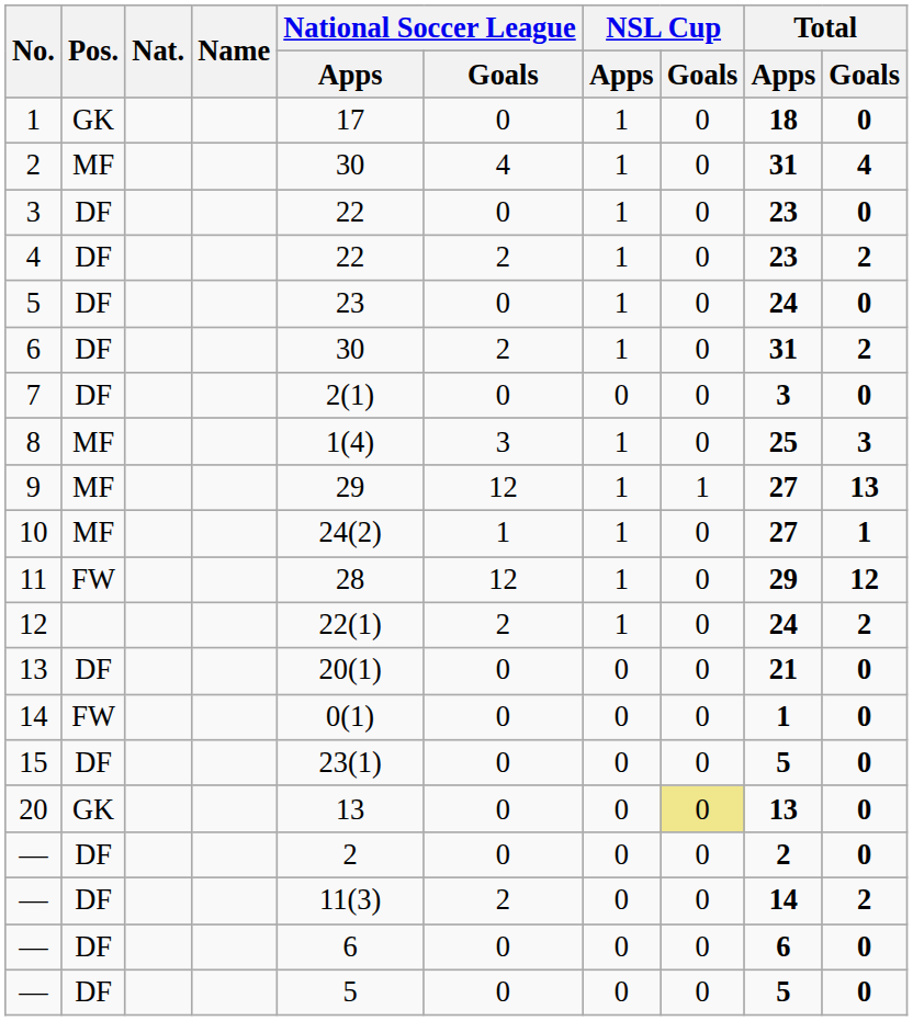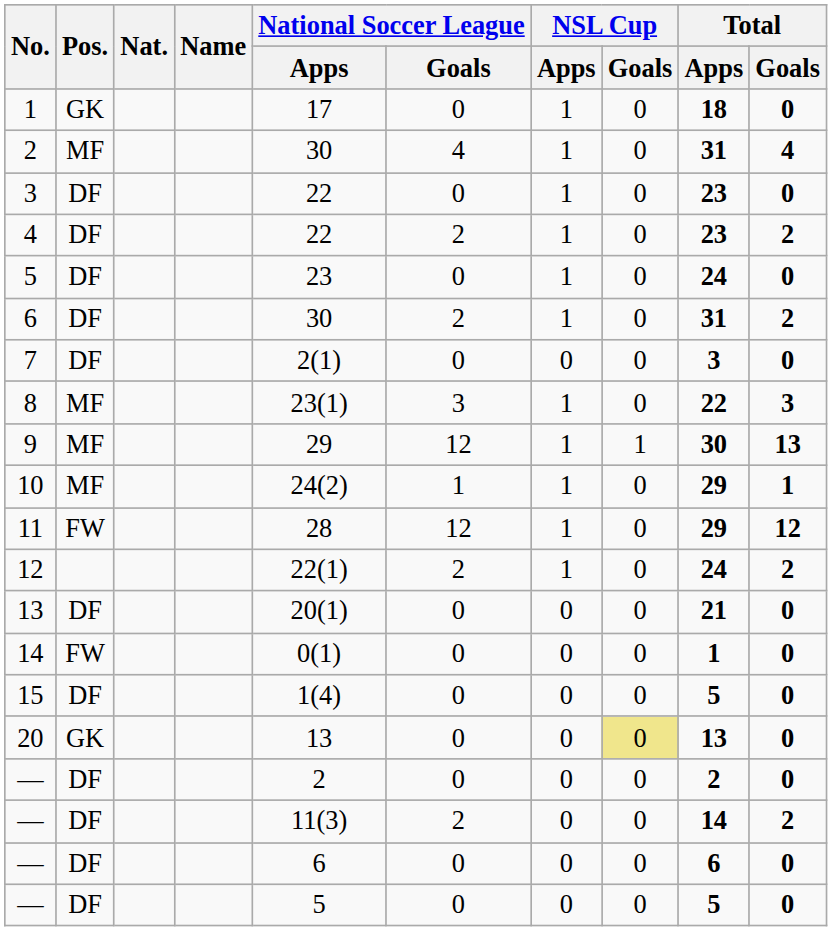8 | National Soccer League / Apps: 1(4) -> 23(1)
8 | Total / Apps: 25 -> 22
9 | Total / Apps: 27 -> 30
10 | Total / Apps: 27 -> 29
15 | National Soccer League / Apps: 23(1) -> 1(4)
